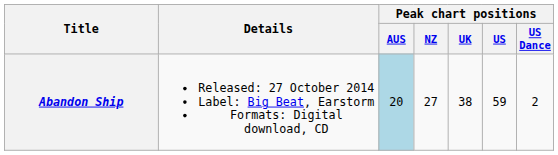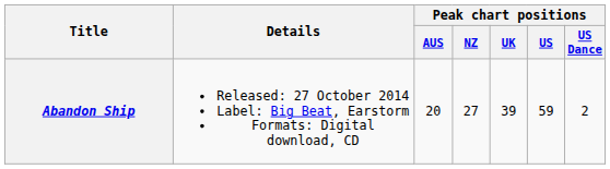Abandon Ship | Peak chart positions / AUS: lightblue background -> no background
Abandon Ship | Peak chart positions / UK: 38 -> 39
